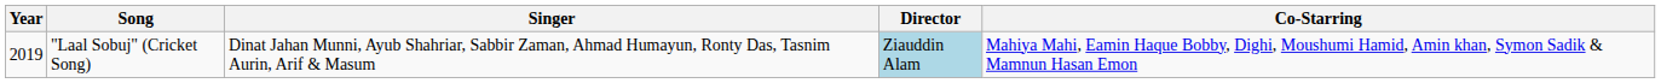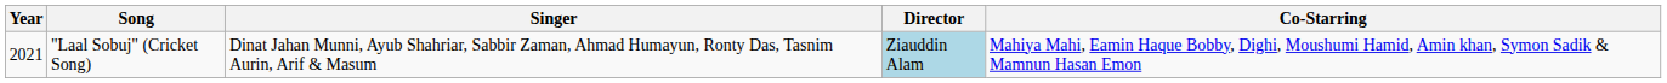"Laal Sobuj" (Cricket Song) | Year: 2019 -> 2021
